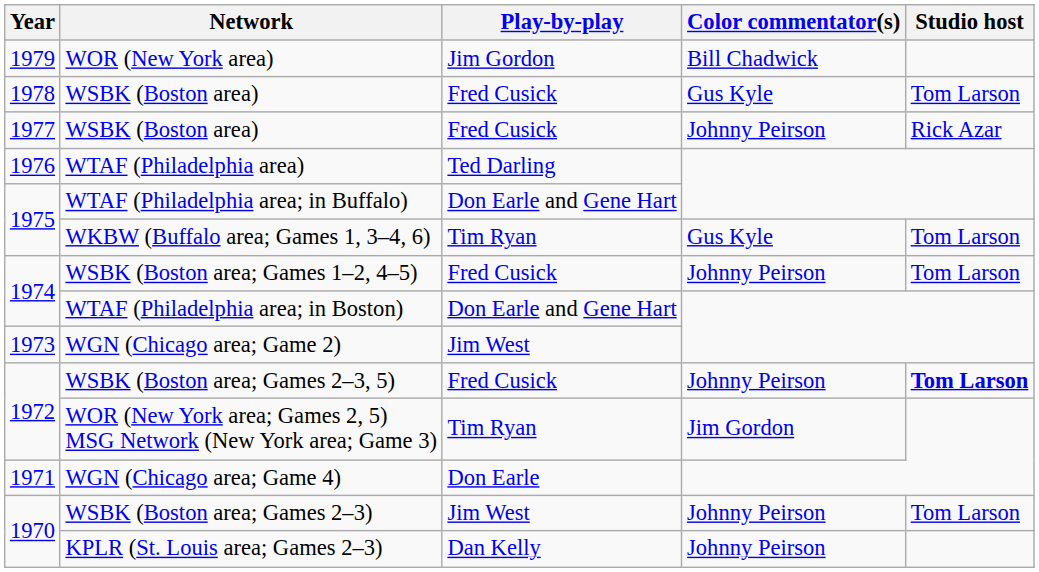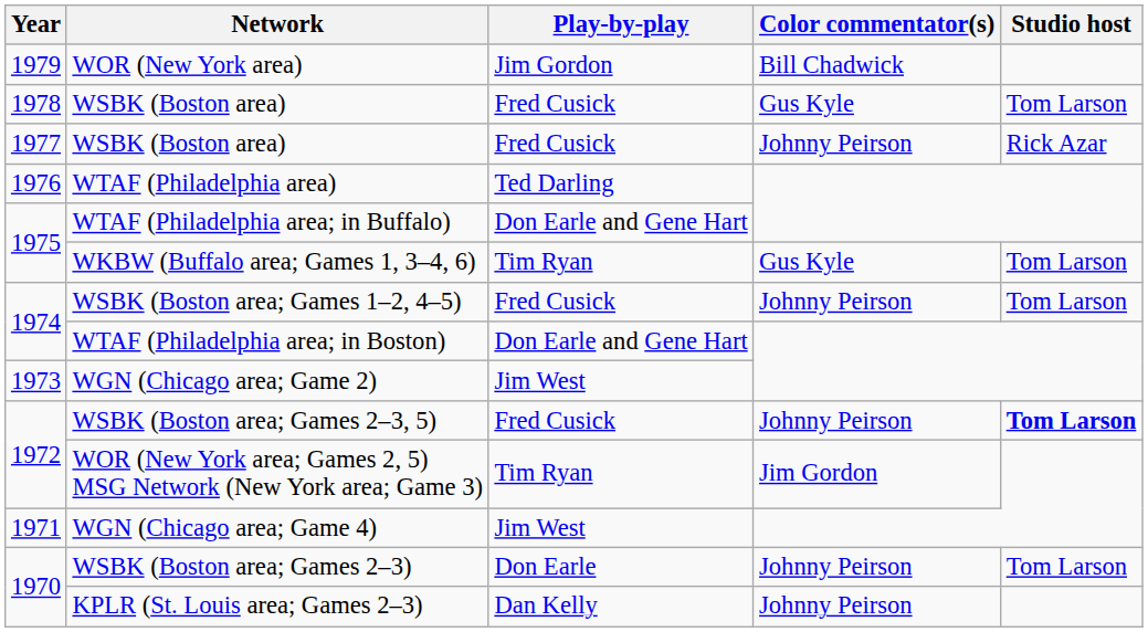WGN (Chicago area; Game 4) | Play-by-play: Don Earle -> Jim West
WSBK (Boston area; Games 2–3) | Play-by-play: Jim West -> Don Earle
